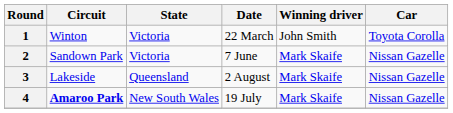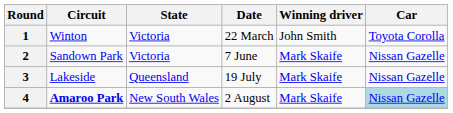3 | Date: 2 August -> 19 July
4 | Date: 19 July -> 2 August
4 | Car: no background -> lightblue background
